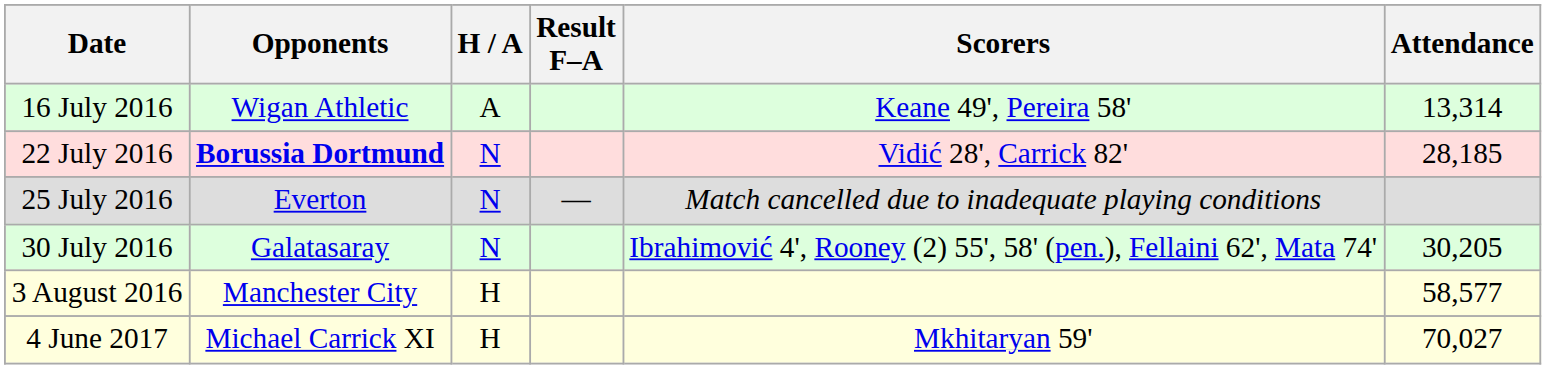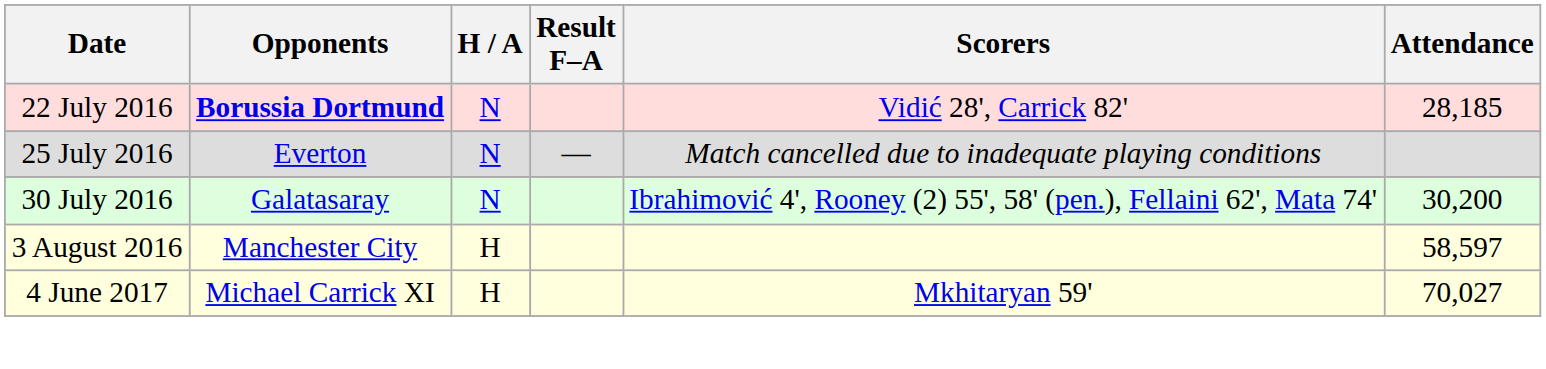- row: 16 July 2016 | Wigan Athletic | A | Keane 49', Pereira 58' | 13,314
30 July 2016 | Attendance: 30,205 -> 30,200
3 August 2016 | Attendance: 58,577 -> 58,597
